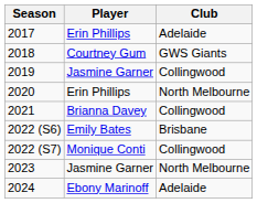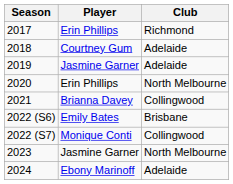2017 | Club: Adelaide -> Richmond
2018 | Club: GWS Giants -> Adelaide
2019 | Club: Collingwood -> Adelaide
